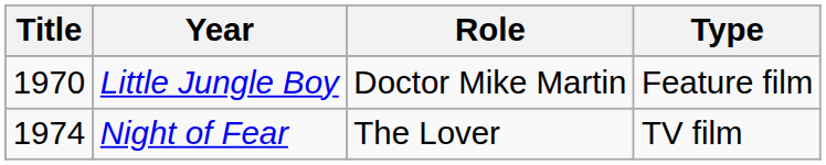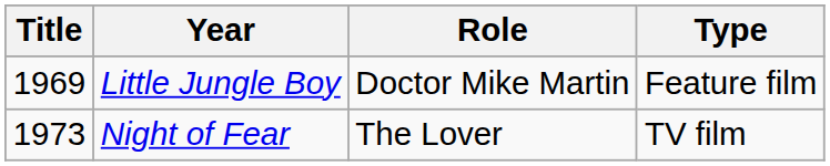Little Jungle Boy | Title: 1970 -> 1969
Night of Fear | Title: 1974 -> 1973
